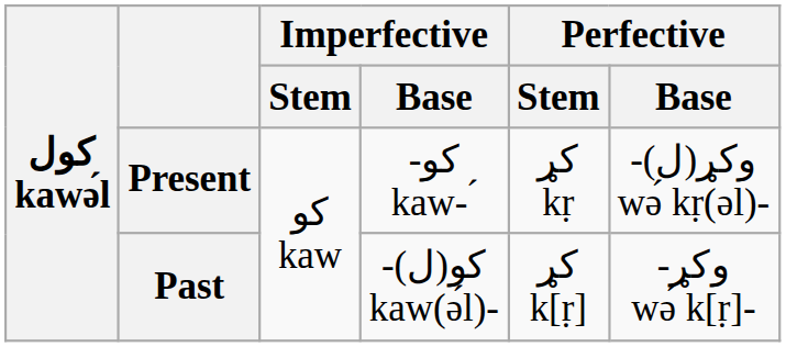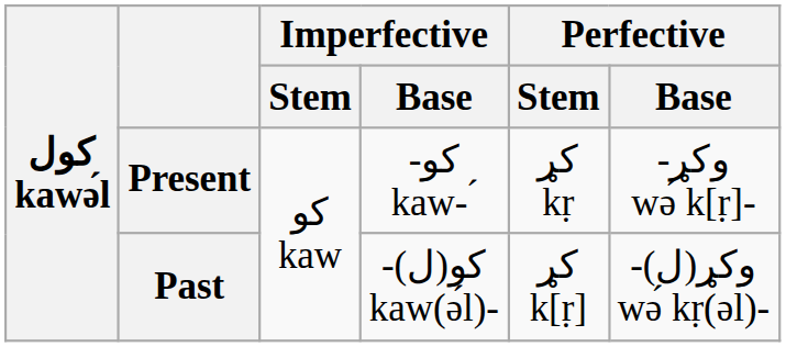Present | Perfective / Base: -(وکړ(ل wə́ kṛ(əl)- -> -وکړ wə́ k[ṛ]‑
Past | Perfective / Base: -وکړ wə́ k[ṛ]‑ -> -(وکړ(ل wə́ kṛ(əl)-
